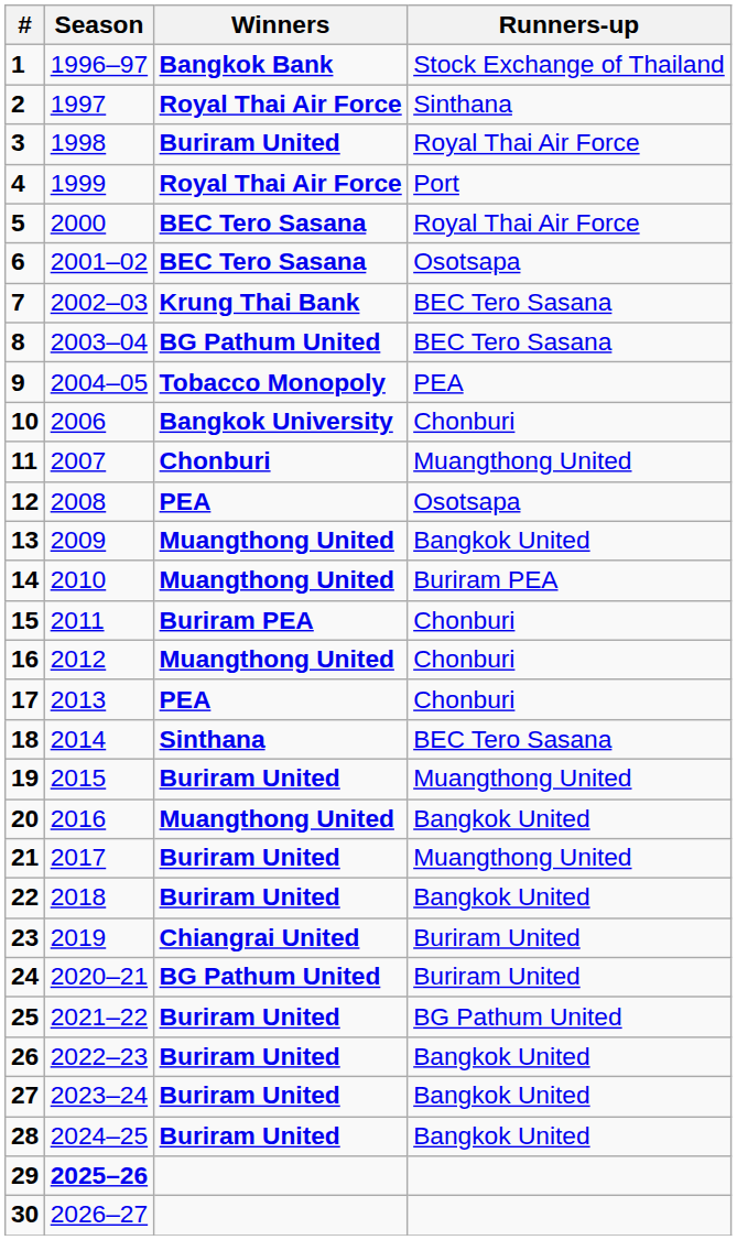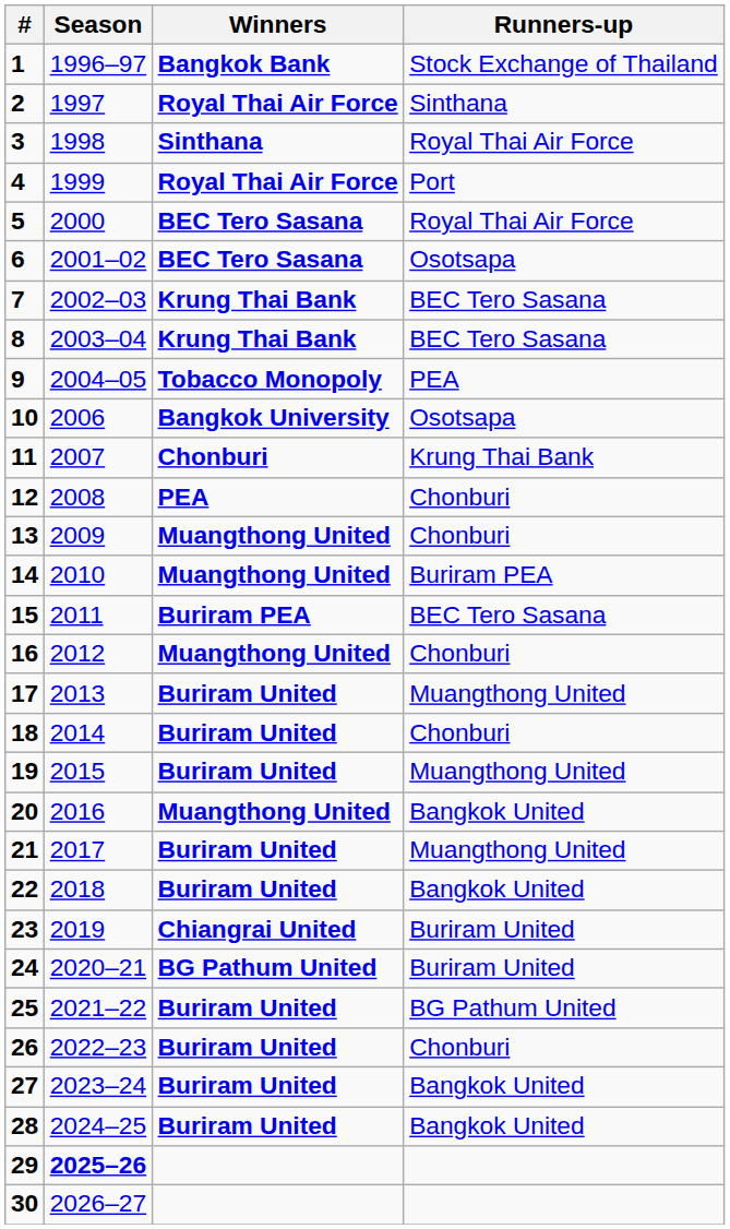3 | Winners: Buriram United -> Sinthana
8 | Winners: BG Pathum United -> Krung Thai Bank
10 | Runners-up: Chonburi -> Osotsapa
11 | Runners-up: Muangthong United -> Krung Thai Bank
12 | Runners-up: Osotsapa -> Chonburi
13 | Runners-up: Bangkok United -> Chonburi
15 | Runners-up: Chonburi -> BEC Tero Sasana
17 | Winners: PEA -> Buriram United
17 | Runners-up: Chonburi -> Muangthong United
18 | Winners: Sinthana -> Buriram United
18 | Runners-up: BEC Tero Sasana -> Chonburi
26 | Runners-up: Bangkok United -> Chonburi
